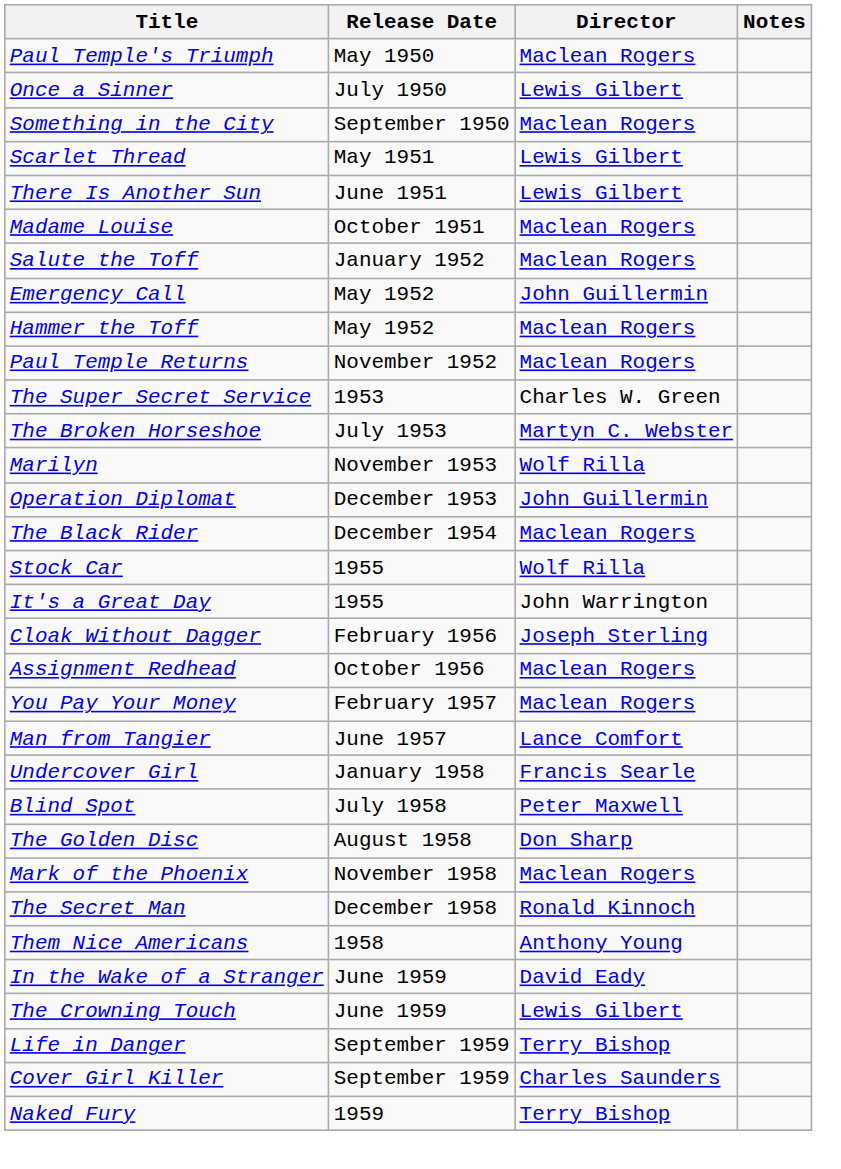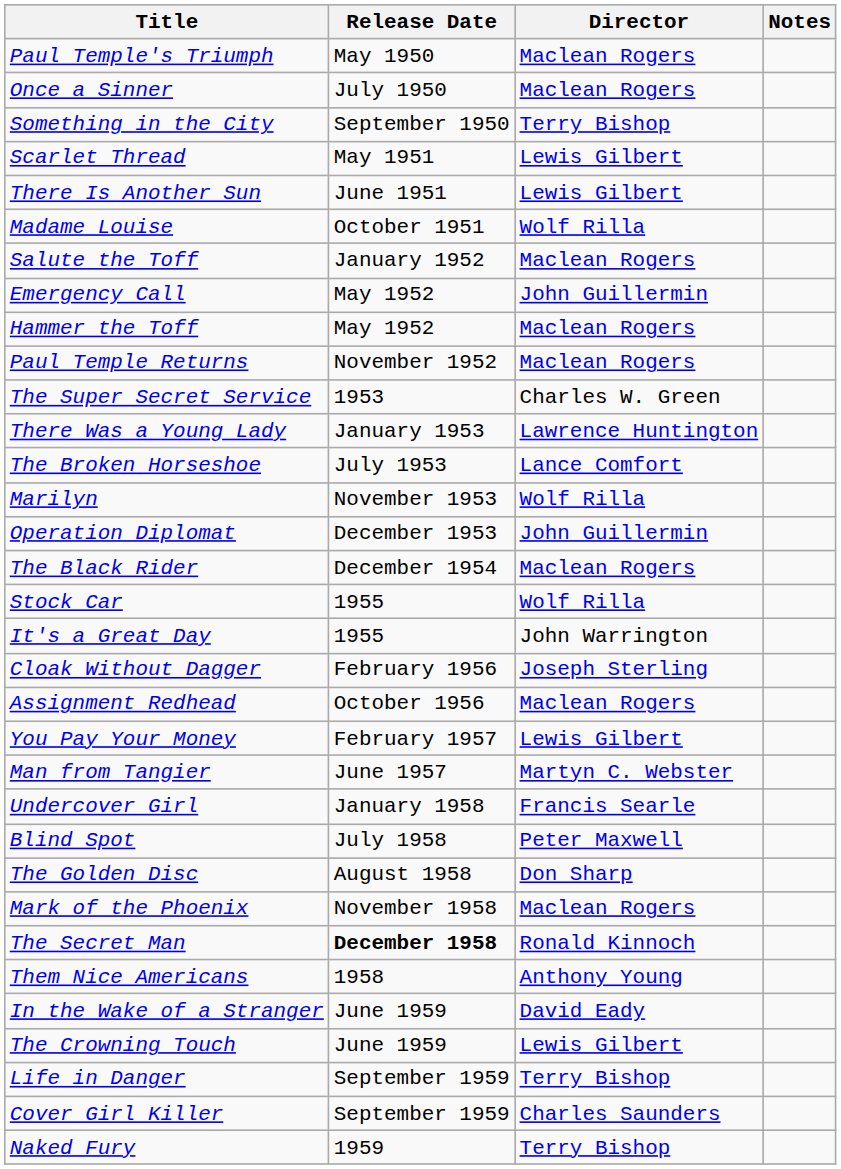Once a Sinner | Director: Lewis Gilbert -> Maclean Rogers
Something in the City | Director: Maclean Rogers -> Terry Bishop
Madame Louise | Director: Maclean Rogers -> Wolf Rilla
+ row: There Was a Young Lady | January 1953 | Lawrence Huntington
The Broken Horseshoe | Director: Martyn C. Webster -> Lance Comfort
You Pay Your Money | Director: Maclean Rogers -> Lewis Gilbert
Man from Tangier | Director: Lance Comfort -> Martyn C. Webster
The Secret Man | Release Date: normal -> bold
